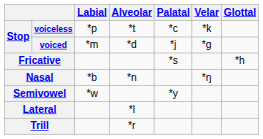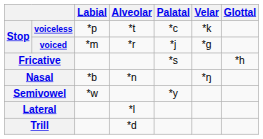voiced | Alveolar: *d -> *r
Trill | Alveolar: *r -> *d
